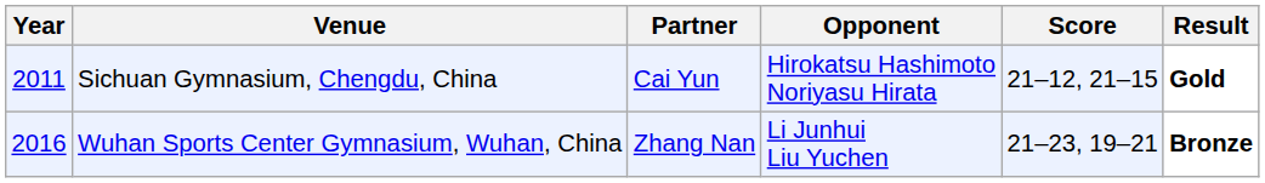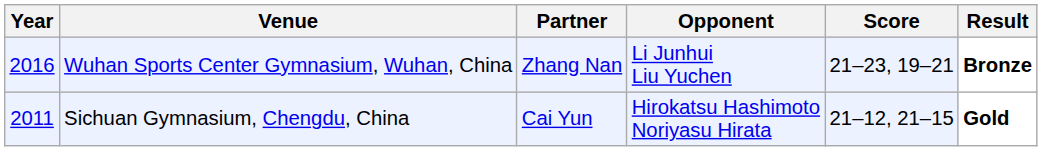rows swapped: Sichuan Gymnasium, Chengdu, China <-> Wuhan Sports Center Gymnasium, Wuhan, China
